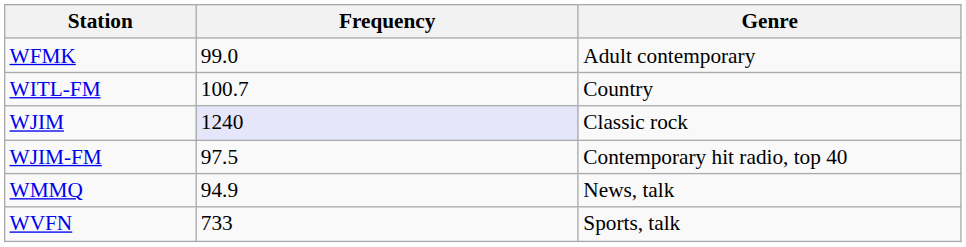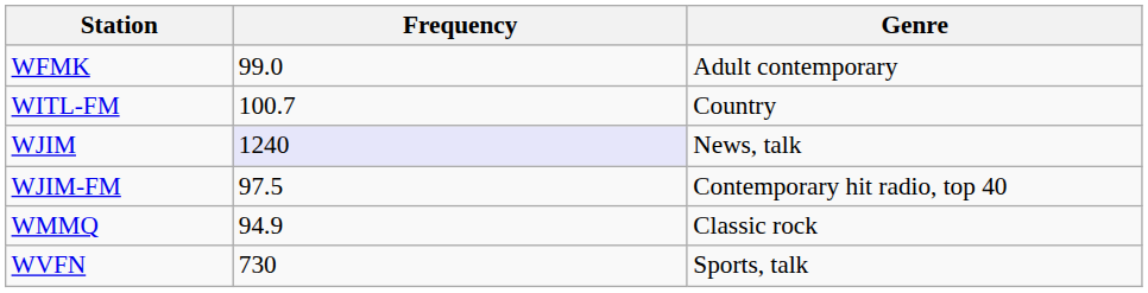WJIM | Genre: Classic rock -> News, talk
WMMQ | Genre: News, talk -> Classic rock
WVFN | Frequency: 733 -> 730
